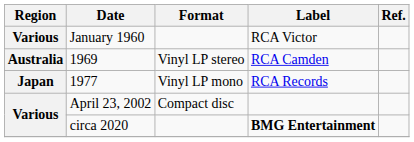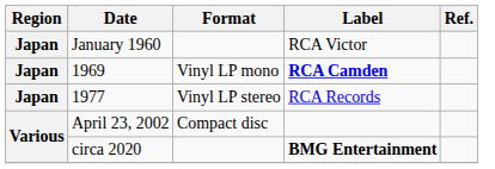January 1960 | Region: Various -> Japan
1969 | Region: Australia -> Japan
1969 | Format: Vinyl LP stereo -> Vinyl LP mono
1969 | Label: normal -> bold
1977 | Format: Vinyl LP mono -> Vinyl LP stereo
